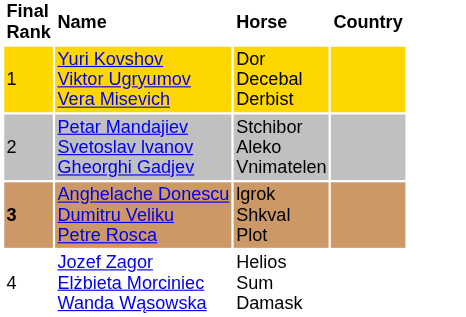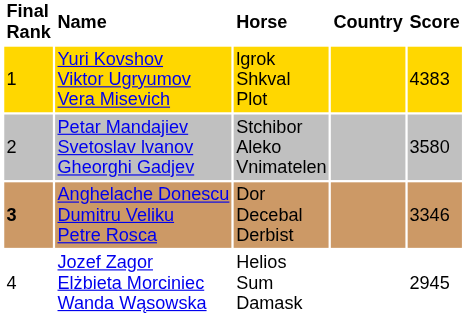+ column: Score | 4383 | 3580 | 3346 | 2945
Yuri Kovshov Viktor Ugryumov Vera Misevich | Horse: Dor Decebal Derbist -> lgrok Shkval Plot
Anghelache Donescu Dumitru Veliku Petre Rosca | Horse: lgrok Shkval Plot -> Dor Decebal Derbist
